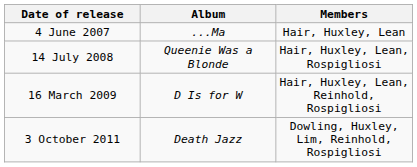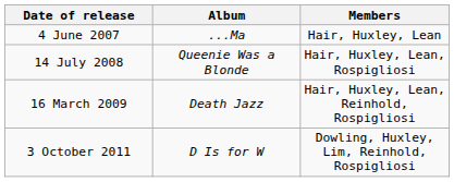16 March 2009 | Album: D Is for W -> Death Jazz
3 October 2011 | Album: Death Jazz -> D Is for W
